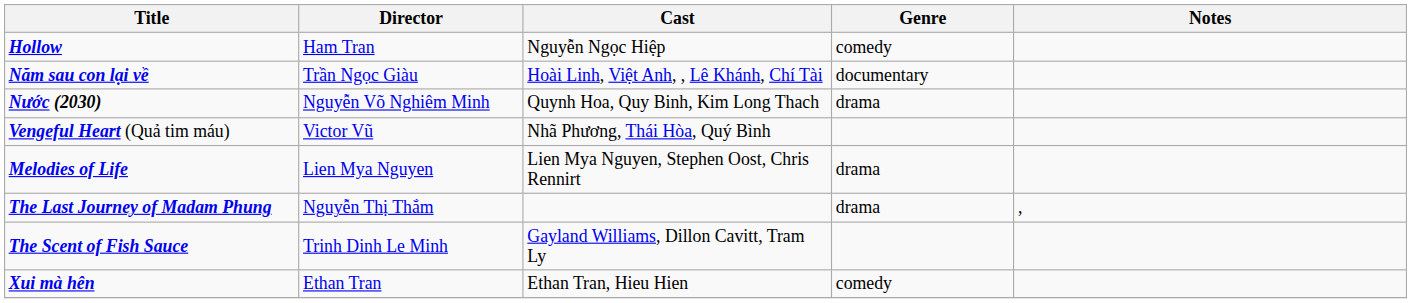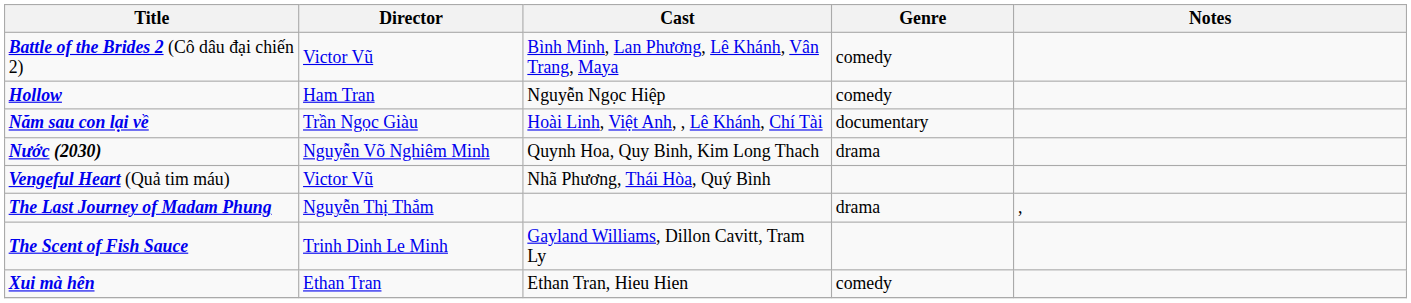+ row: Battle of the Brides 2 (Cô dâu đại chiến 2) | Victor Vũ | Bình Minh, Lan Phương, Lê Khánh, Vân Trang, Maya | comedy
- row: Melodies of Life | Lien Mya Nguyen | Lien Mya Nguyen, Stephen Oost, Chris Rennirt | drama
